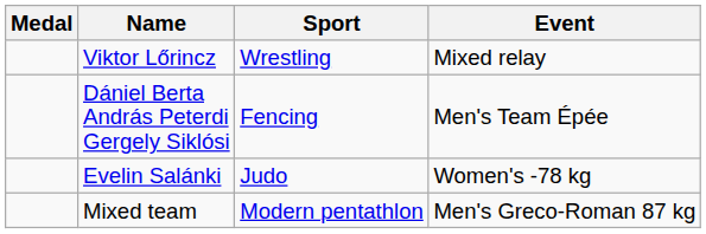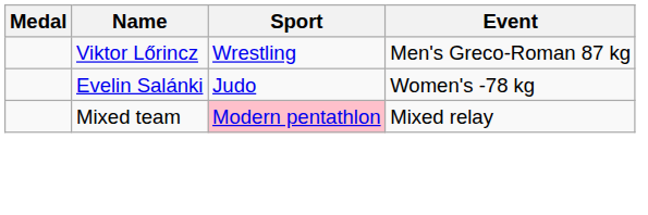Viktor Lőrincz | Event: Mixed relay -> Men's Greco-Roman 87 kg
- row: Dániel Berta András Peterdi Gergely Siklósi | Fencing | Men's Team Épée
Mixed team | Sport: no background -> pink background
Mixed team | Event: Men's Greco-Roman 87 kg -> Mixed relay
